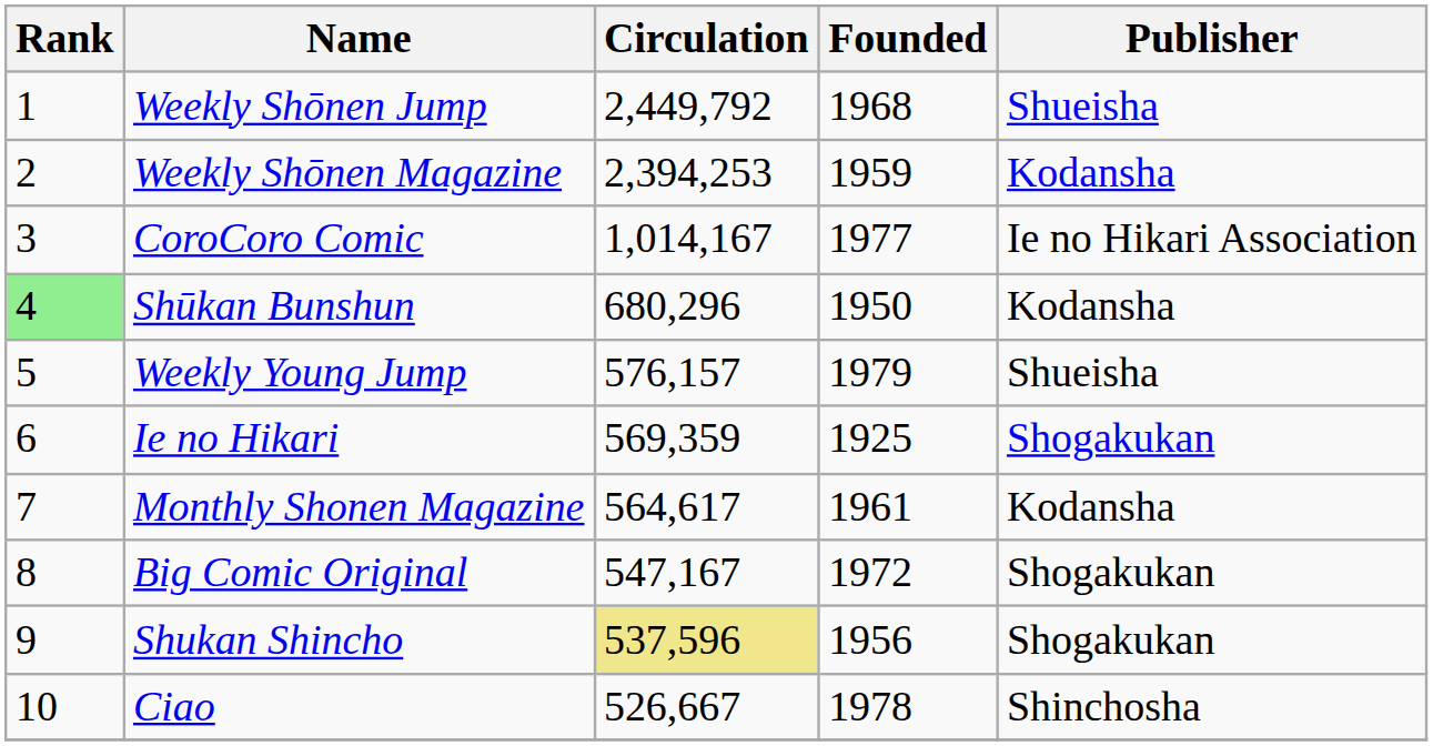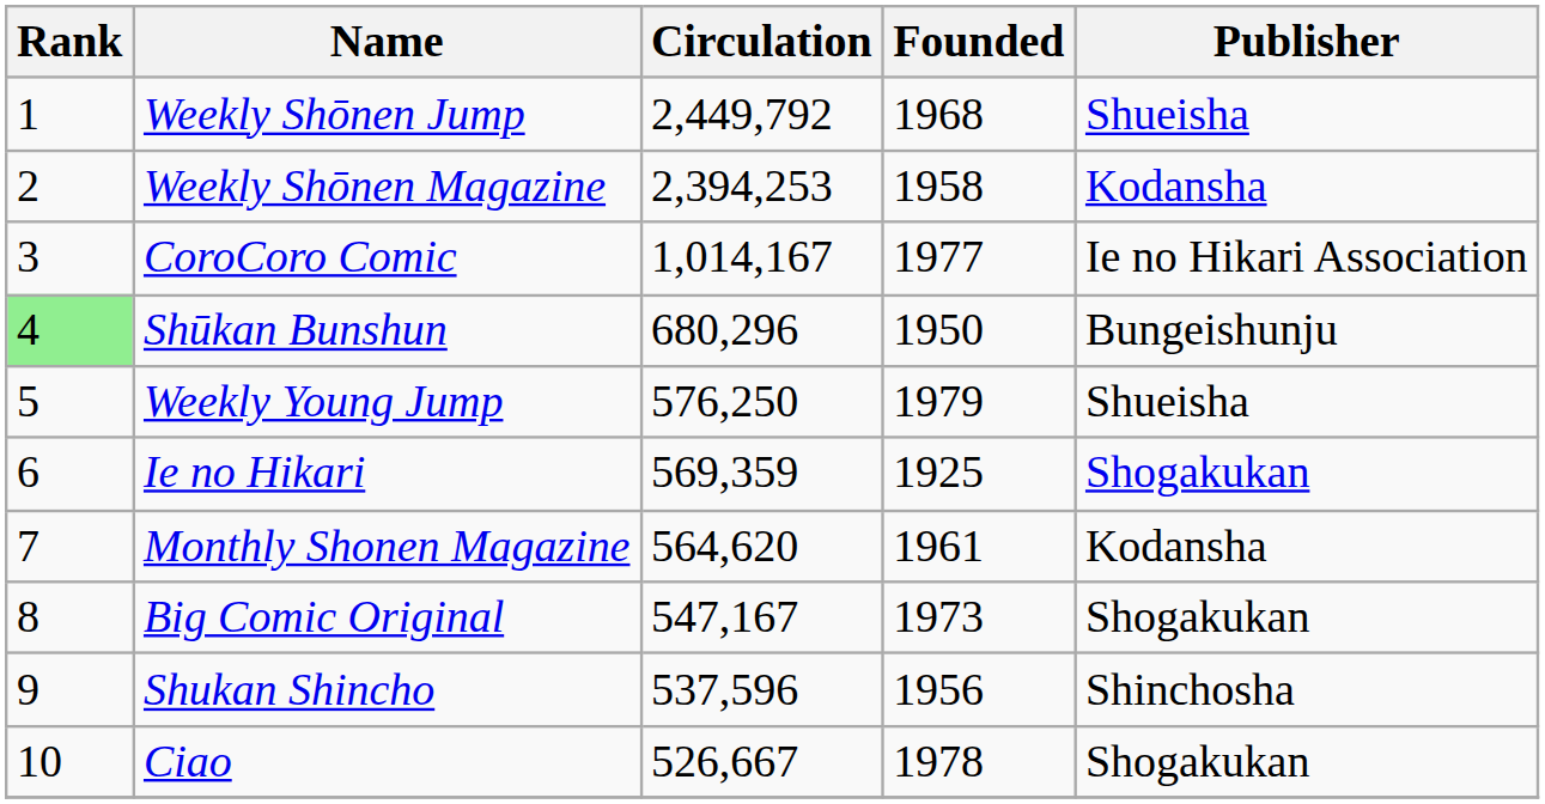Weekly Shōnen Magazine | Founded: 1959 -> 1958
Shūkan Bunshun | Publisher: Kodansha -> Bungeishunju
Weekly Young Jump | Circulation: 576,157 -> 576,250
Monthly Shonen Magazine | Circulation: 564,617 -> 564,620
Big Comic Original | Founded: 1972 -> 1973
Shukan Shincho | Circulation: khaki background -> no background
Shukan Shincho | Publisher: Shogakukan -> Shinchosha
Ciao | Publisher: Shinchosha -> Shogakukan
